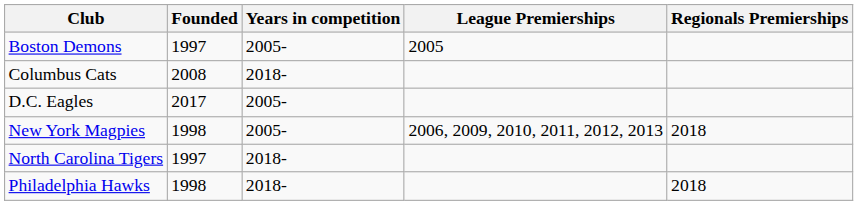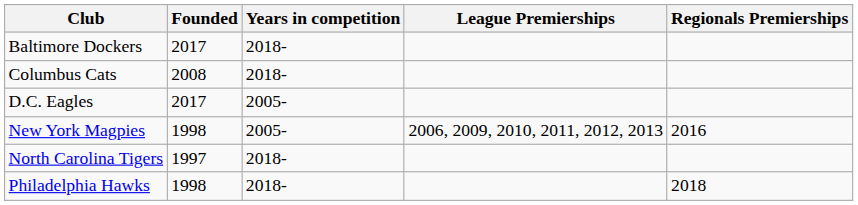+ row: Baltimore Dockers | 2017 | 2018-
- row: Boston Demons | 1997 | 2005- | 2005
New York Magpies | Regionals Premierships: 2018 -> 2016
